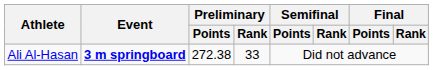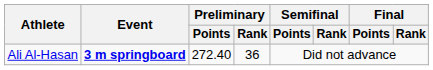Ali Al-Hasan | Preliminary / Points: 272.38 -> 272.40
Ali Al-Hasan | Preliminary / Rank: 33 -> 36
